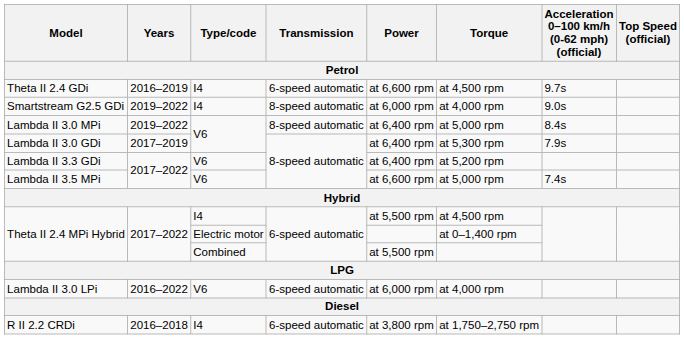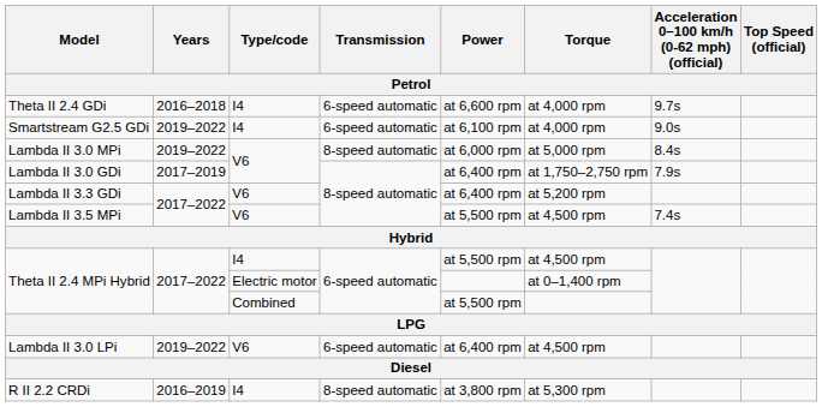Theta II 2.4 GDi | Years: 2016–2019 -> 2016–2018
Theta II 2.4 GDi | Torque: at 4,500 rpm -> at 4,000 rpm
Smartstream G2.5 GDi | Transmission: 8-speed automatic -> 6-speed automatic
Smartstream G2.5 GDi | Power: at 6,000 rpm -> at 6,100 rpm
Lambda II 3.0 MPi | Power: at 6,400 rpm -> at 6,000 rpm
Lambda II 3.0 GDi | Torque: at 5,300 rpm -> at 1,750–2,750 rpm
Lambda II 3.5 MPi | Power: at 6,600 rpm -> at 5,500 rpm
Lambda II 3.5 MPi | Torque: at 5,000 rpm -> at 4,500 rpm
Lambda II 3.0 LPi | Years: 2016–2022 -> 2019–2022
Lambda II 3.0 LPi | Power: at 6,000 rpm -> at 6,400 rpm
Lambda II 3.0 LPi | Torque: at 4,000 rpm -> at 4,500 rpm
R II 2.2 CRDi | Years: 2016–2018 -> 2016–2019
R II 2.2 CRDi | Transmission: 6-speed automatic -> 8-speed automatic
R II 2.2 CRDi | Torque: at 1,750–2,750 rpm -> at 5,300 rpm
